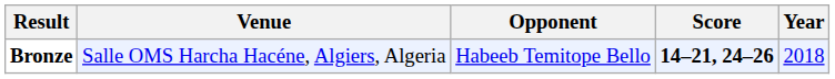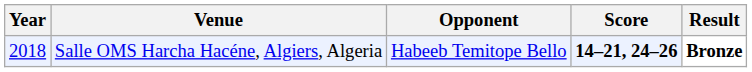columns swapped: Year <-> Result
